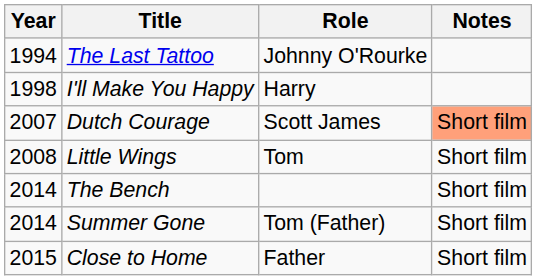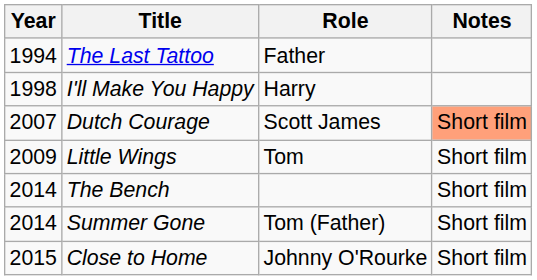The Last Tattoo | Role: Johnny O'Rourke -> Father
Little Wings | Year: 2008 -> 2009
Close to Home | Role: Father -> Johnny O'Rourke
